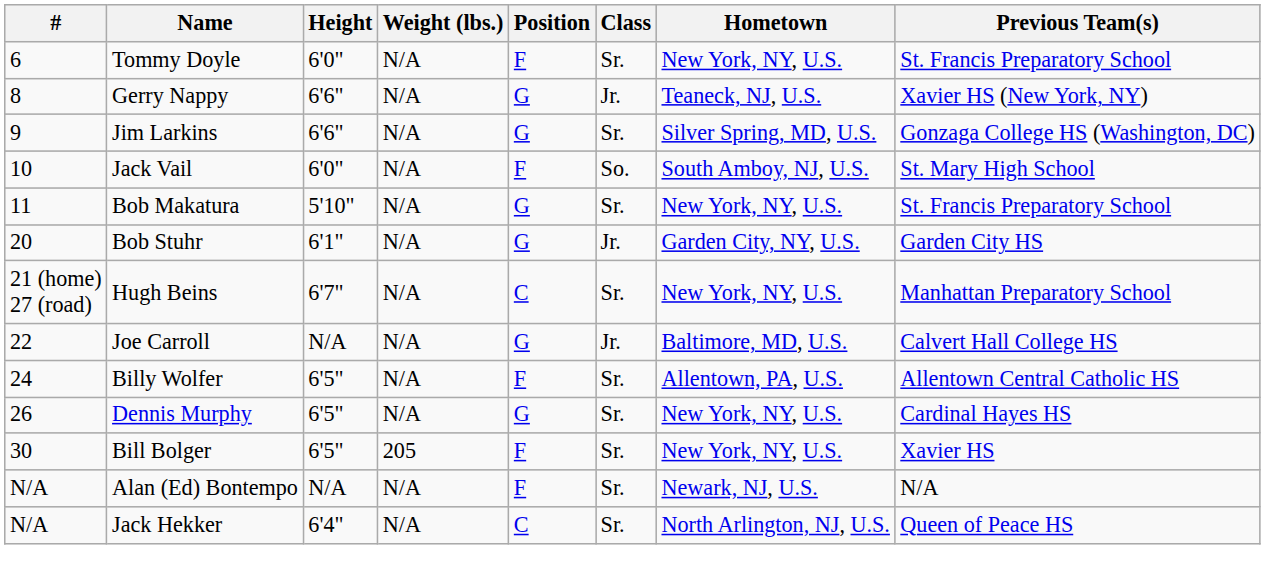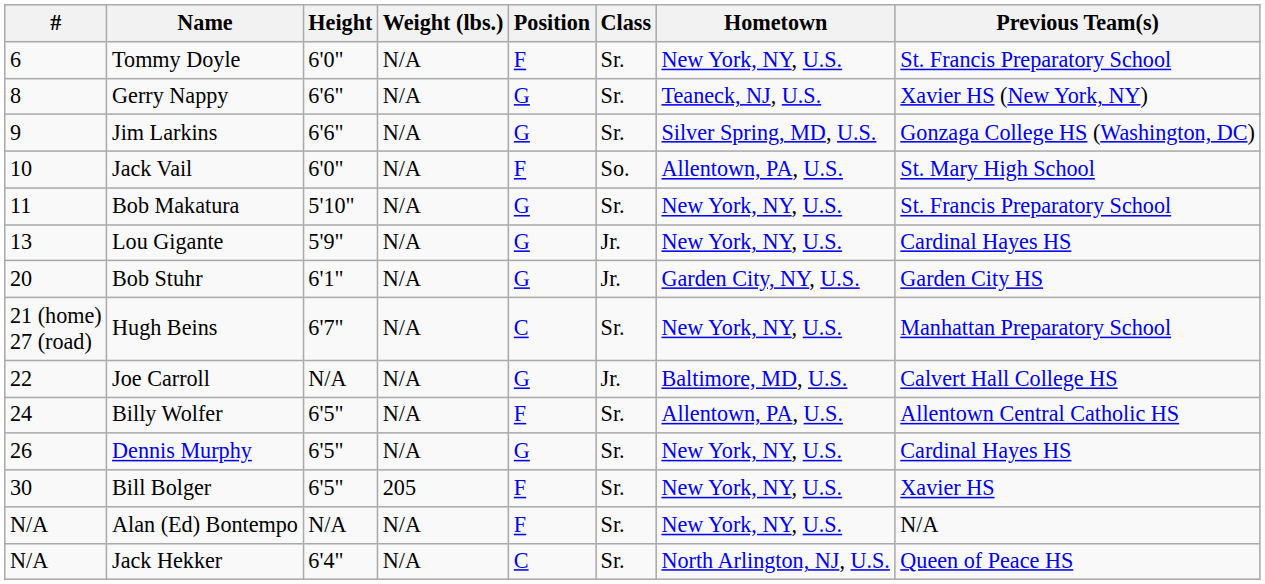Gerry Nappy | Class: Jr. -> Sr.
Jack Vail | Hometown: South Amboy, NJ, U.S. -> Allentown, PA, U.S.
+ row: 13 | Lou Gigante | 5'9" | N/A | G | Jr. | New York, NY, U.S. | Cardinal Hayes HS
Alan (Ed) Bontempo | Hometown: Newark, NJ, U.S. -> New York, NY, U.S.
